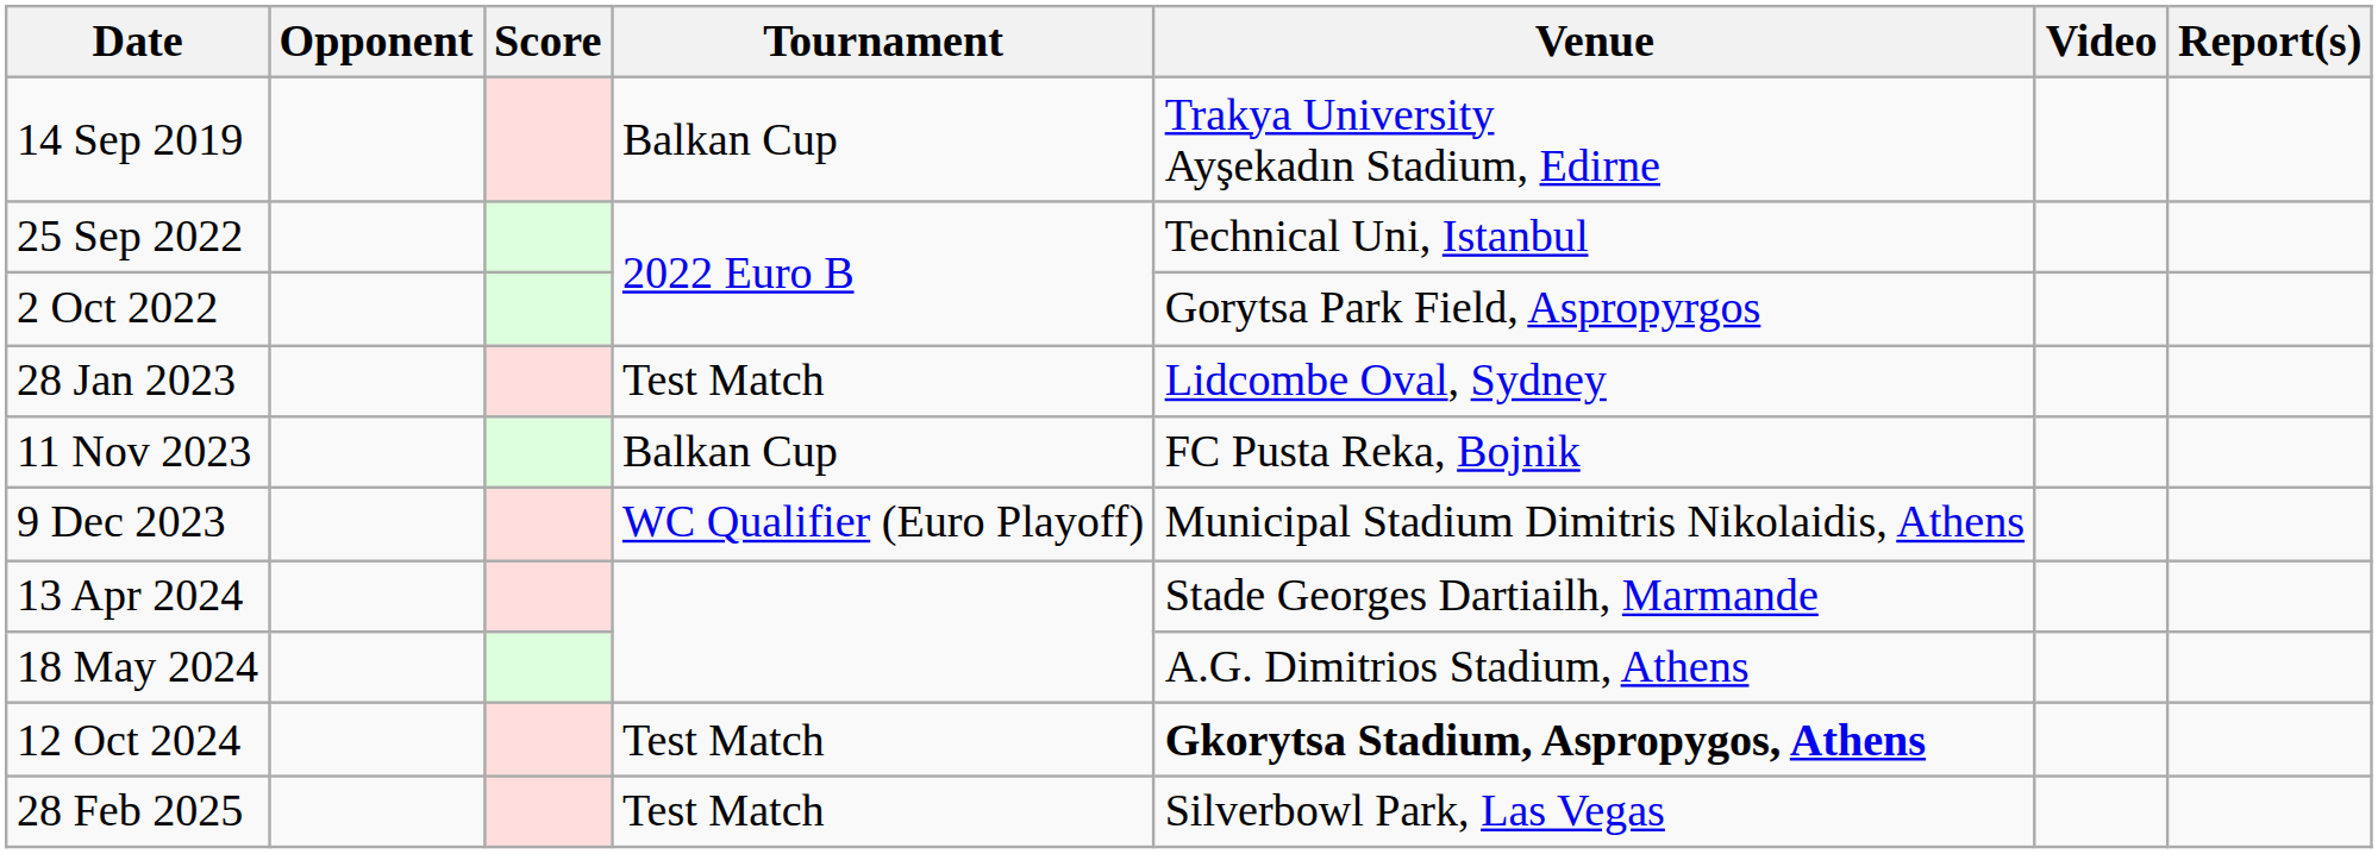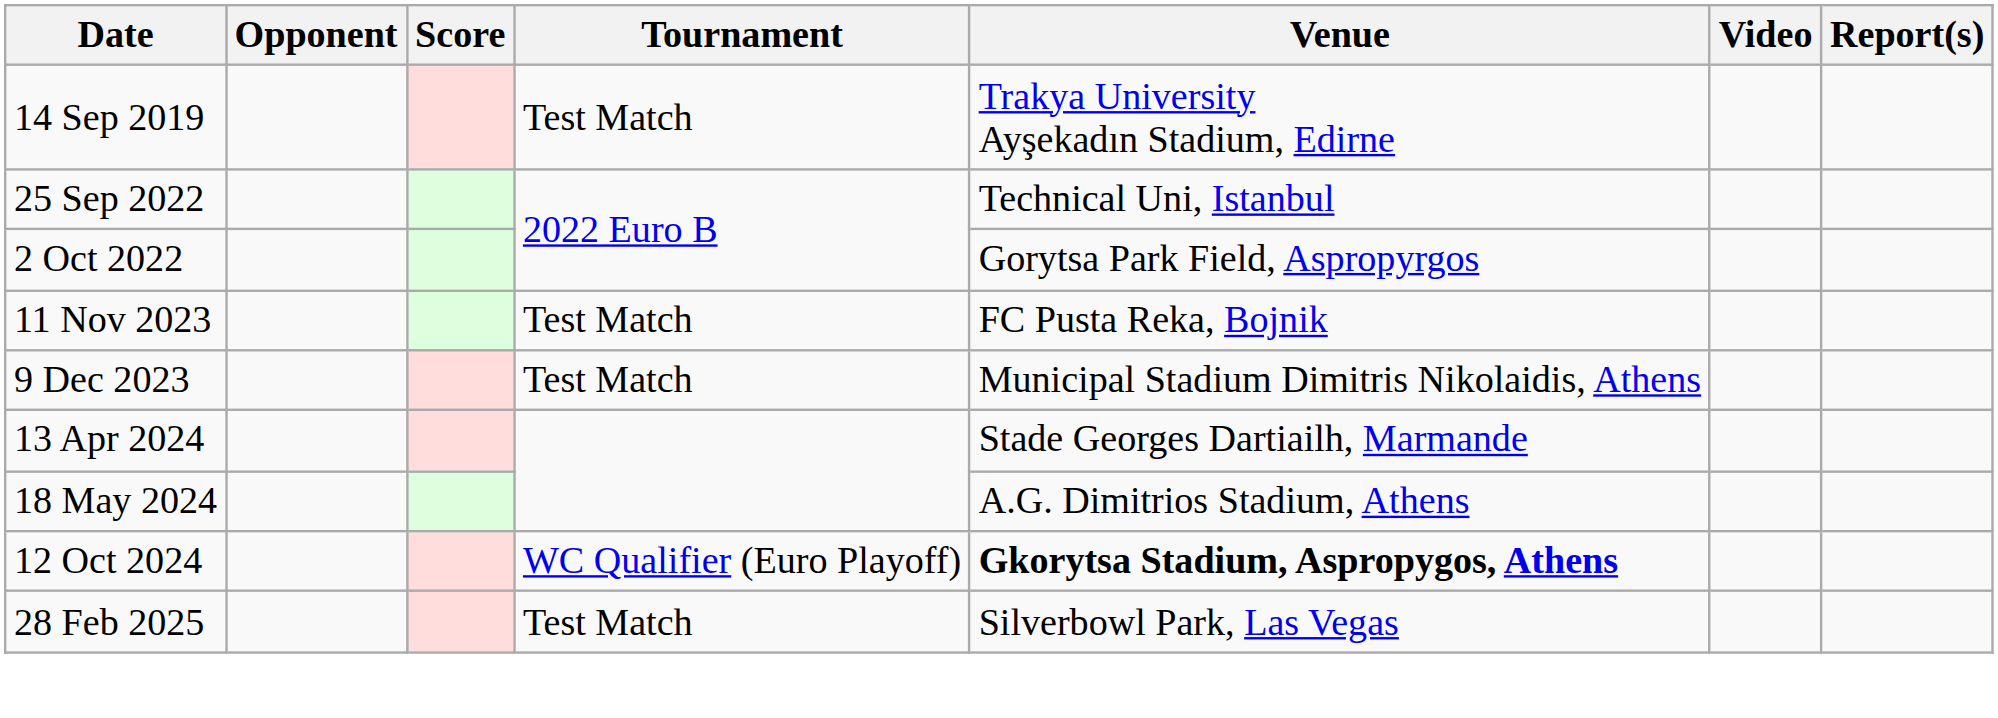14 Sep 2019 | Tournament: Balkan Cup -> Test Match
- row: 28 Jan 2023 | Test Match | Lidcombe Oval, Sydney
11 Nov 2023 | Tournament: Balkan Cup -> Test Match
9 Dec 2023 | Tournament: WC Qualifier (Euro Playoff) -> Test Match
12 Oct 2024 | Tournament: Test Match -> WC Qualifier (Euro Playoff)
